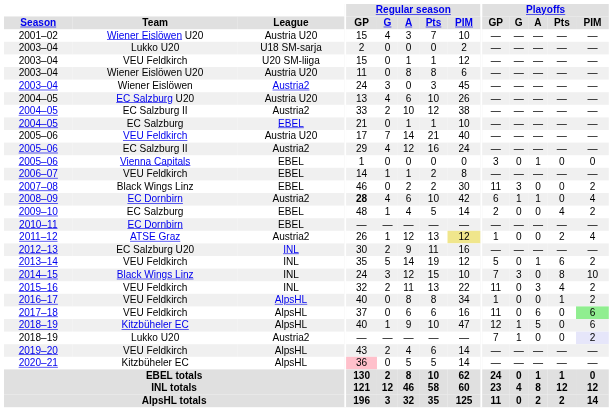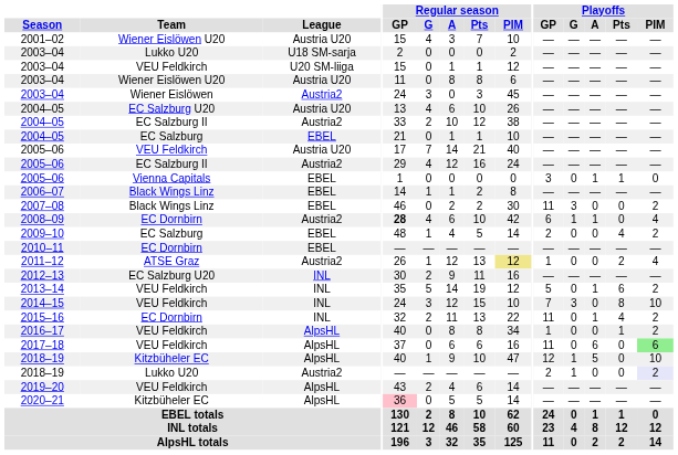2005–06 / EBEL | Playoffs / Pts: 0 -> 1
2006–07 | Team: VEU Feldkirch -> Black Wings Linz
2014–15 | Team: Black Wings Linz -> VEU Feldkirch
2015–16 | Team: VEU Feldkirch -> EC Dornbirn
2015–16 | Playoffs / A: 3 -> 1
2018–19 / AlpsHL | Playoffs / PIM: 6 -> 10
2018–19 / Austria2 | Playoffs / GP: 7 -> 2
